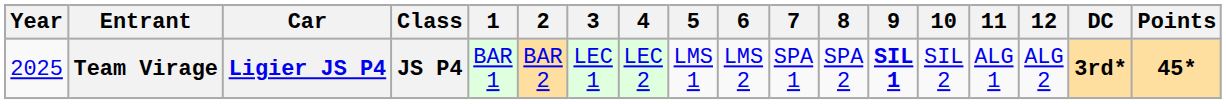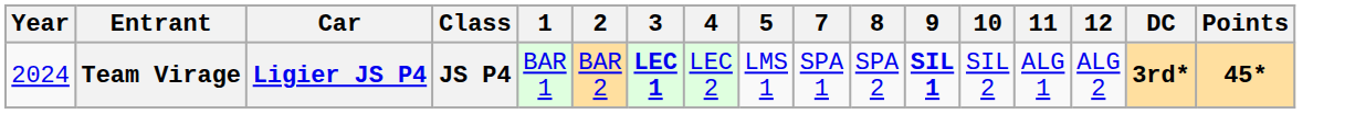- column: 6 | LMS 2
Team Virage | Year: 2025 -> 2024
Team Virage | 3: normal -> bold
